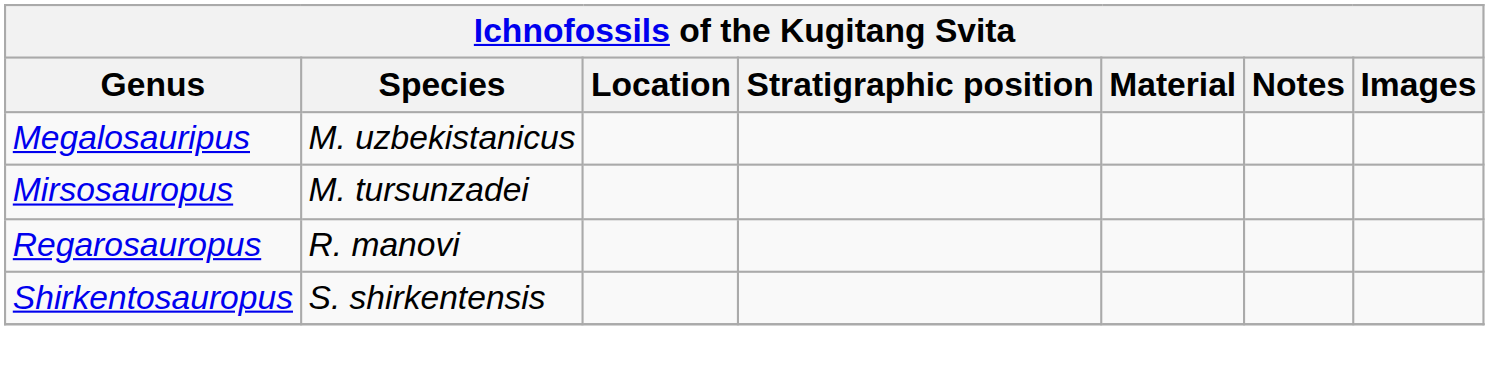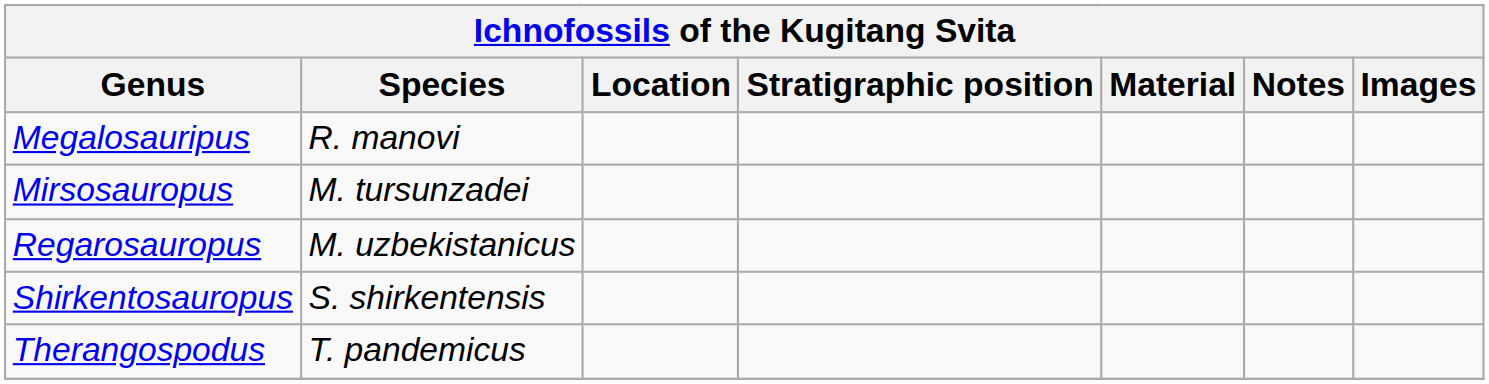Megalosauripus | Species: M. uzbekistanicus -> R. manovi
Regarosauropus | Species: R. manovi -> M. uzbekistanicus
+ row: Therangospodus | T. pandemicus
